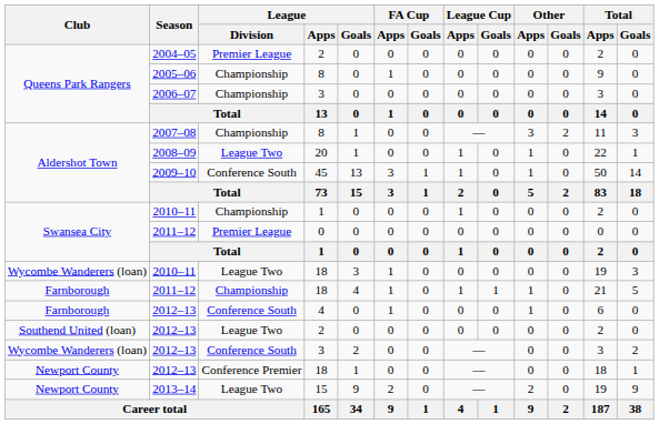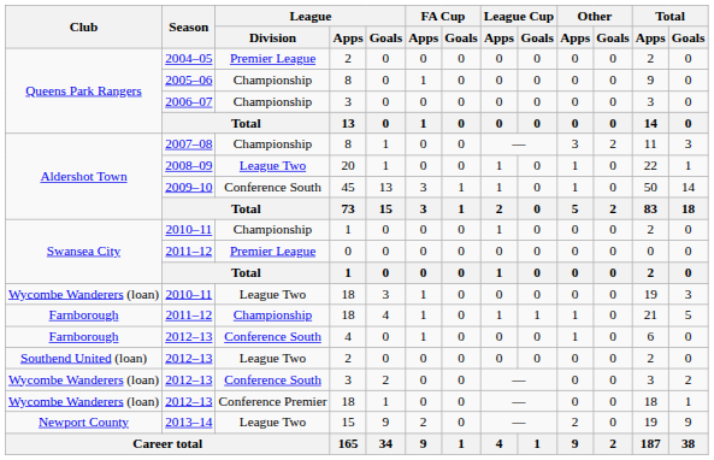2012–13 / 18 | Club: Newport County -> Wycombe Wanderers (loan)
